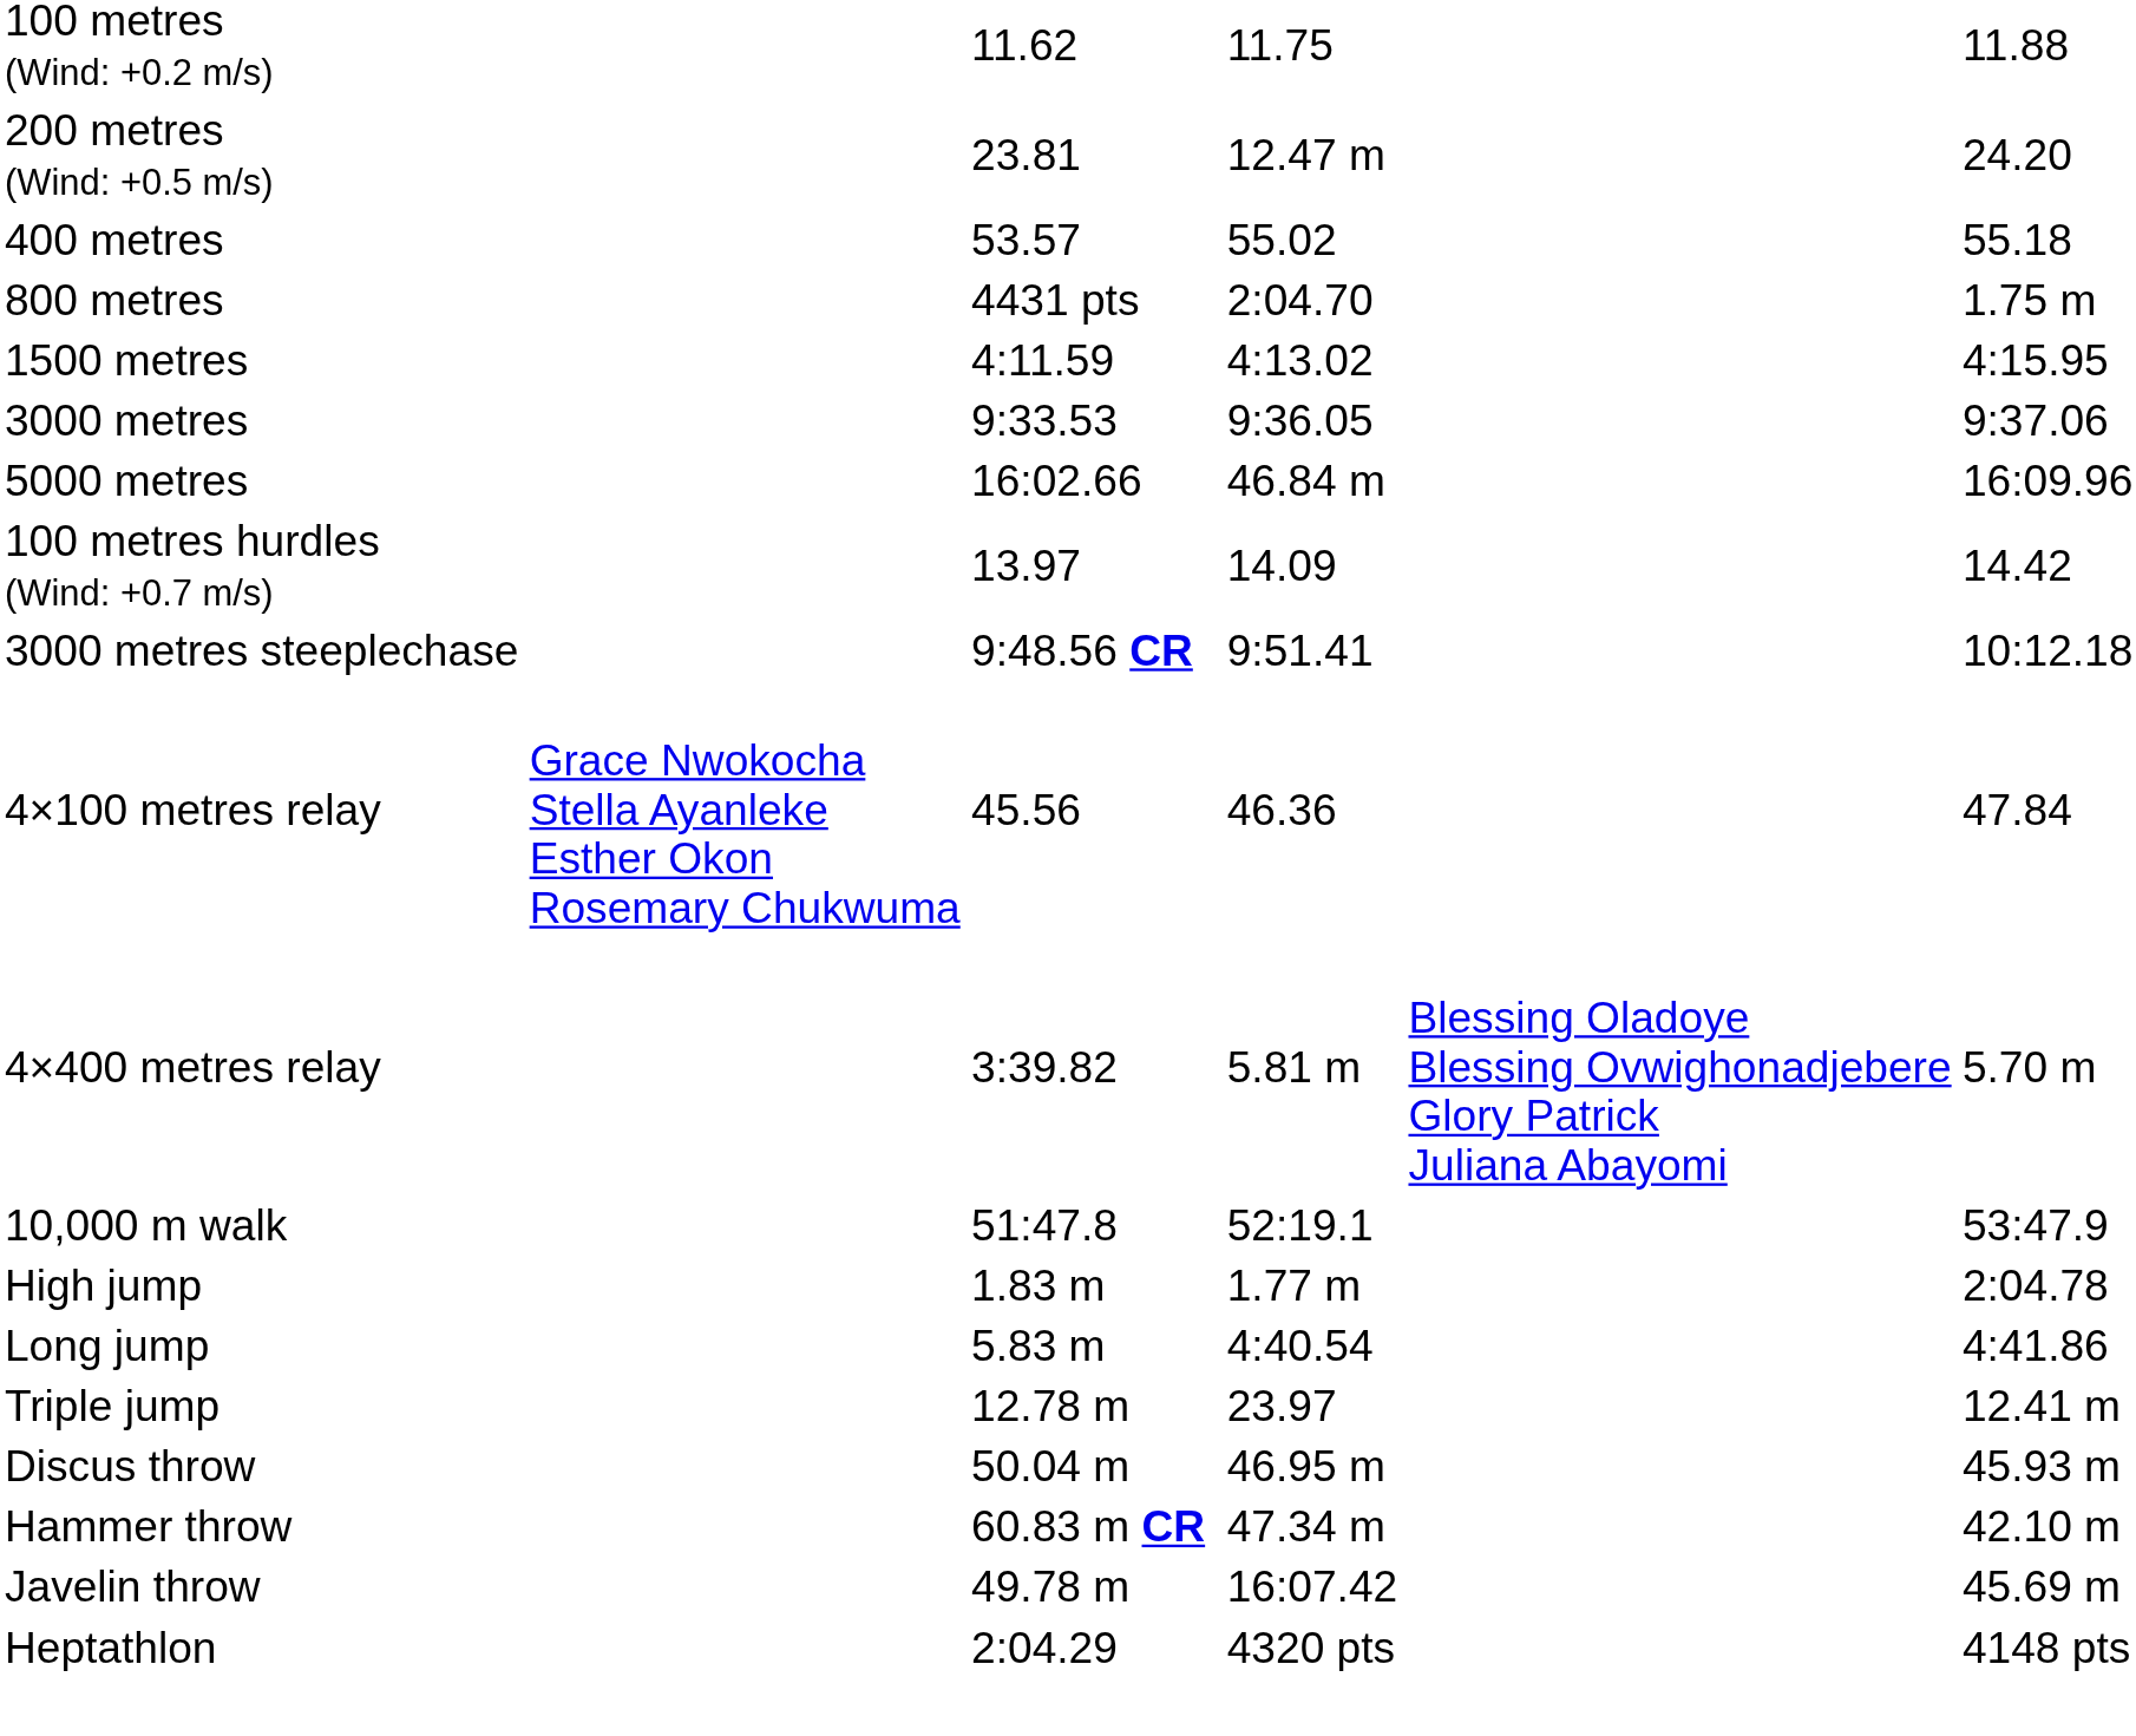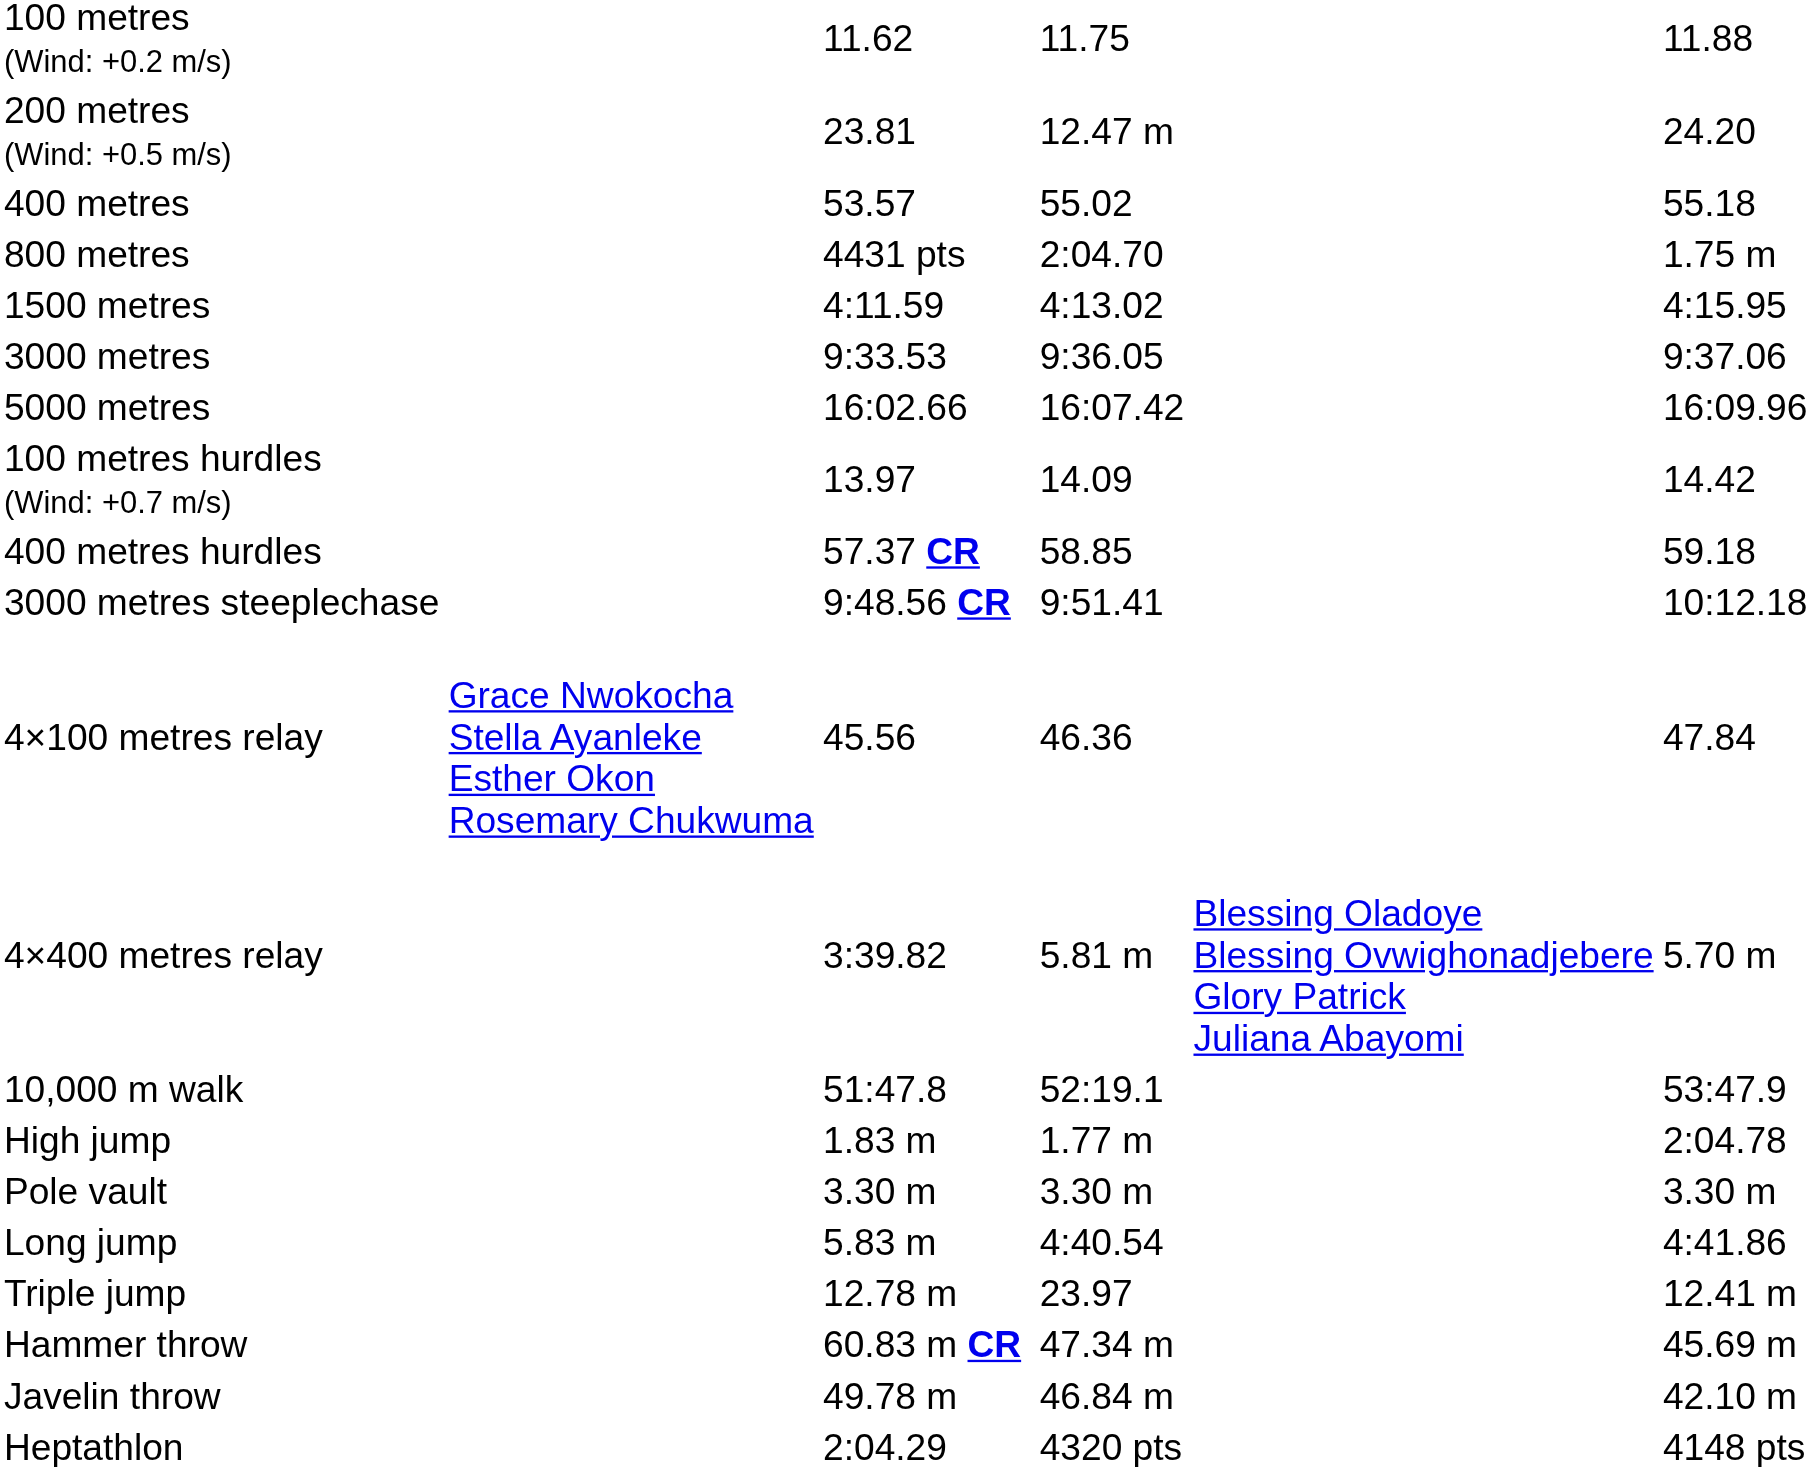5000 metres | column 5: 46.84 m -> 16:07.42
+ row: 400 metres hurdles | 57.37 CR | 58.85 | 59.18
+ row: Pole vault | 3.30 m | 3.30 m | 3.30 m
- row: Discus throw | 50.04 m | 46.95 m | 45.93 m
Hammer throw | column 7: 42.10 m -> 45.69 m
Javelin throw | column 5: 16:07.42 -> 46.84 m
Javelin throw | column 7: 45.69 m -> 42.10 m
